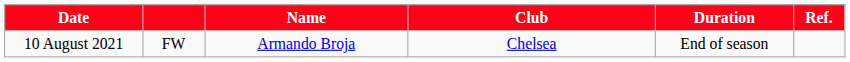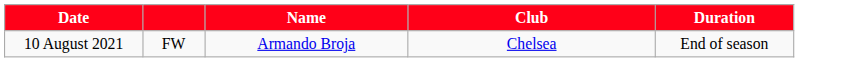- column: Ref.
